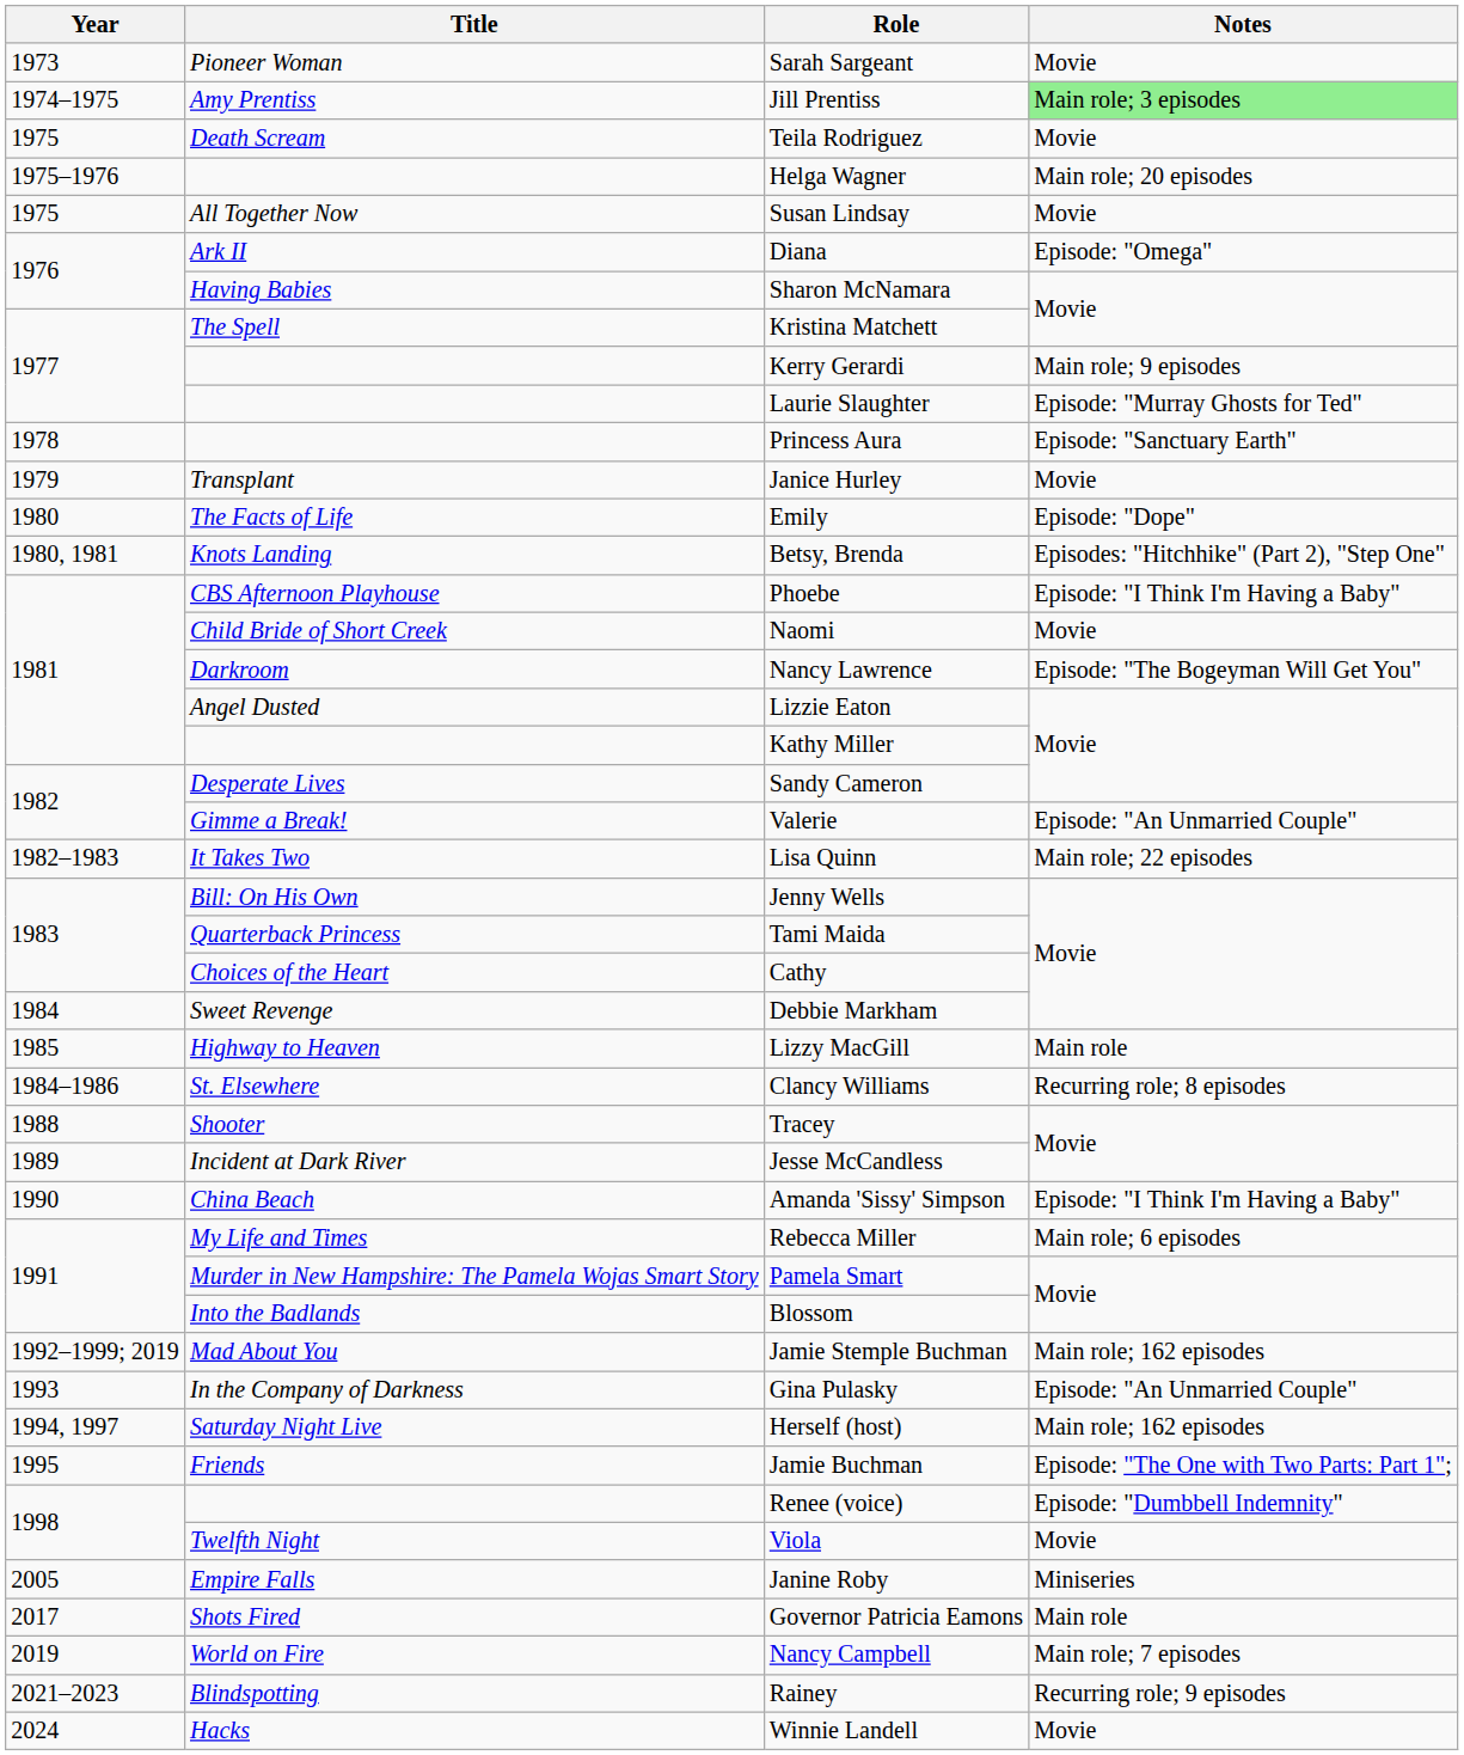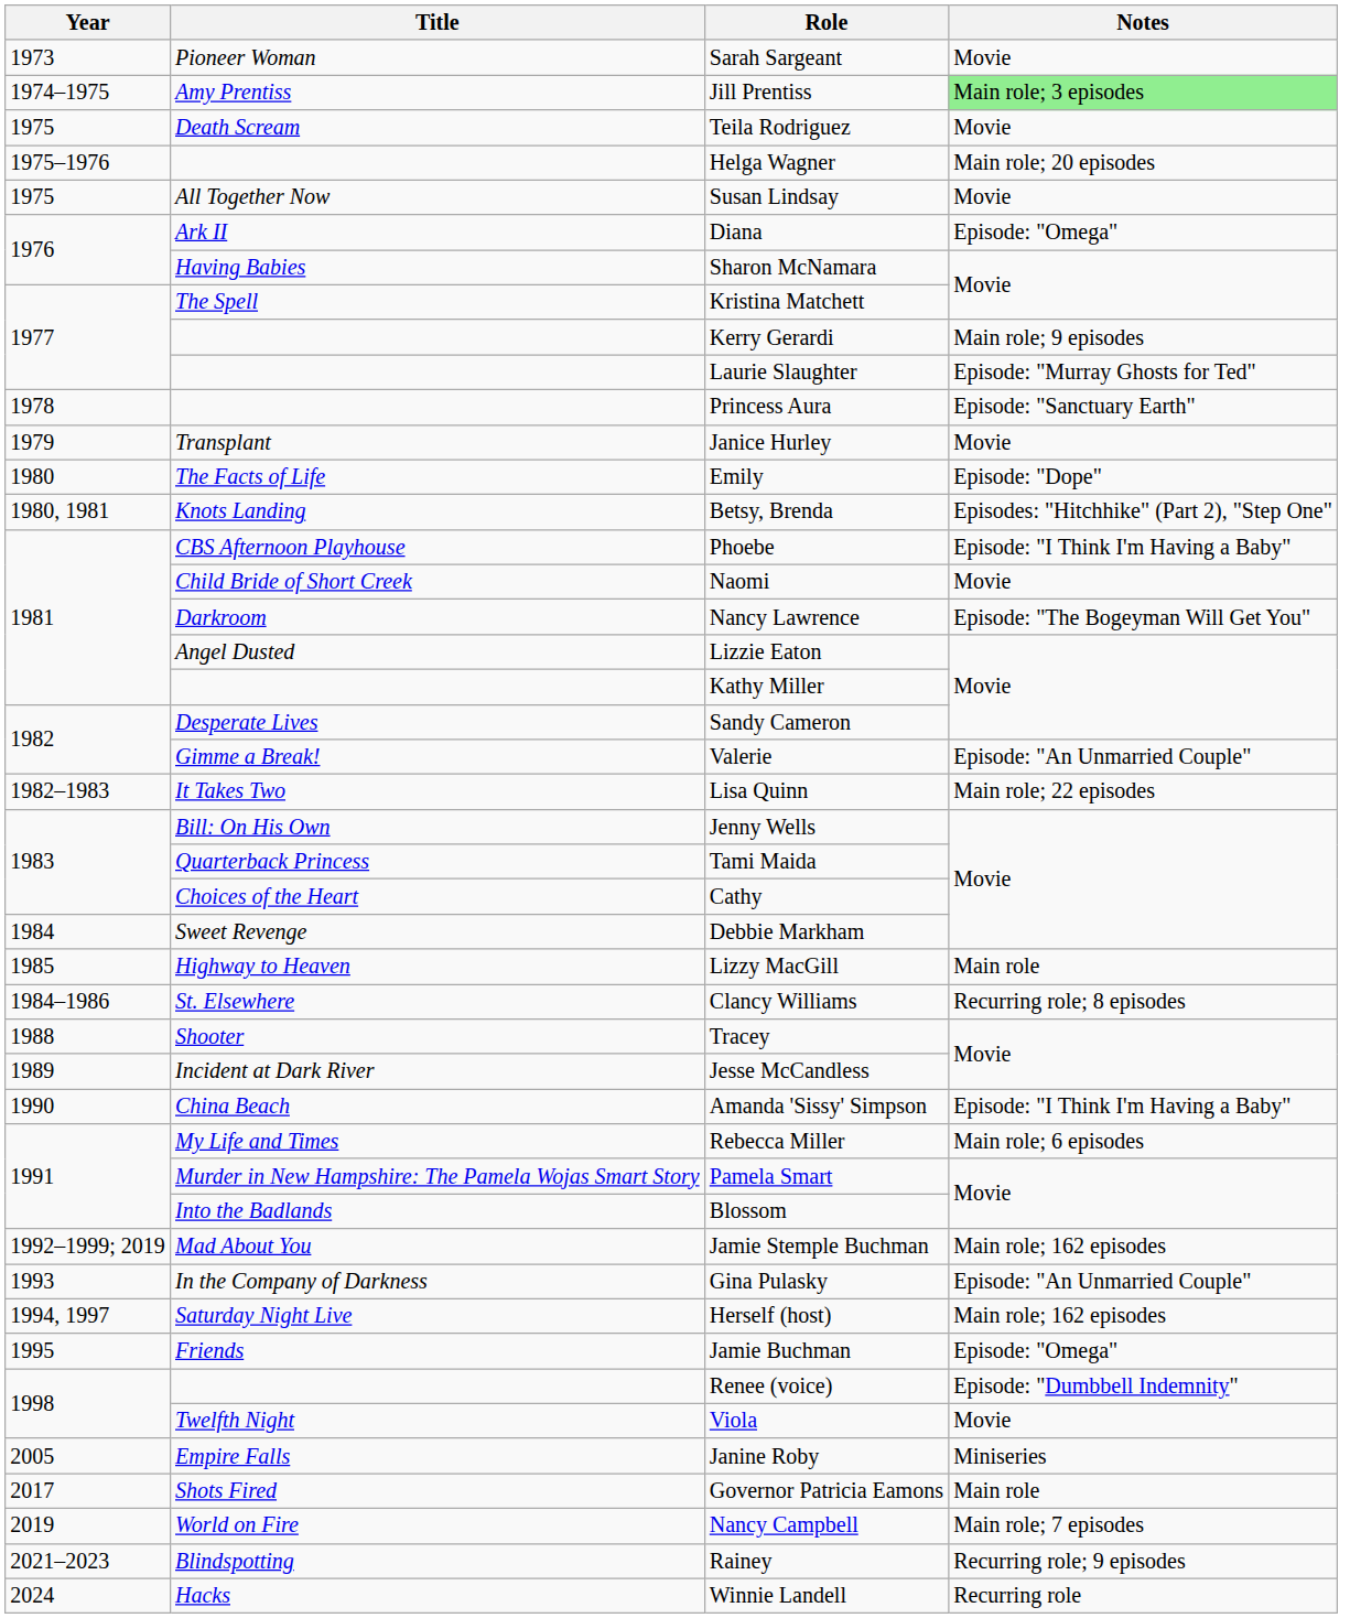Jamie Buchman | Notes: Episode: "The One with Two Parts: Part 1"; -> Episode: "Omega"
Winnie Landell | Notes: Movie -> Recurring role
